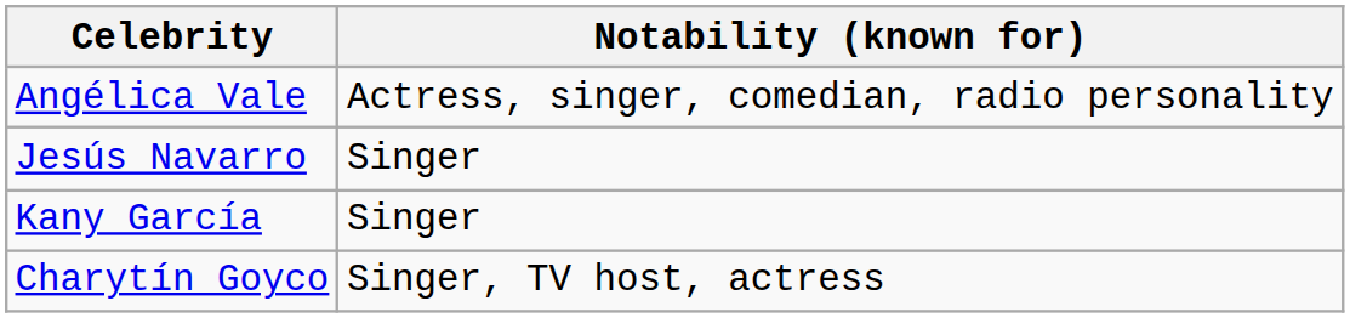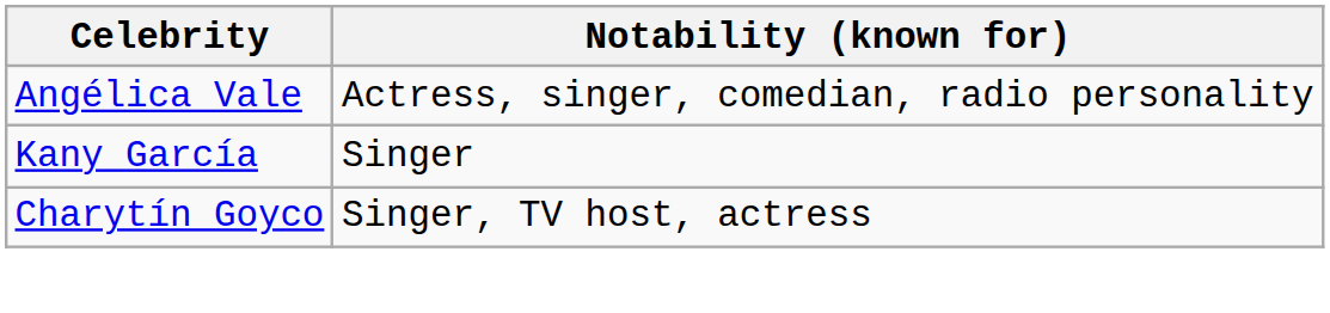- row: Jesús Navarro | Singer
